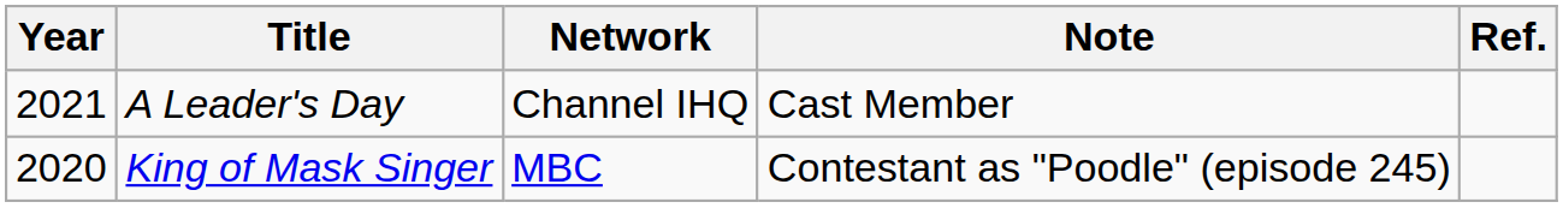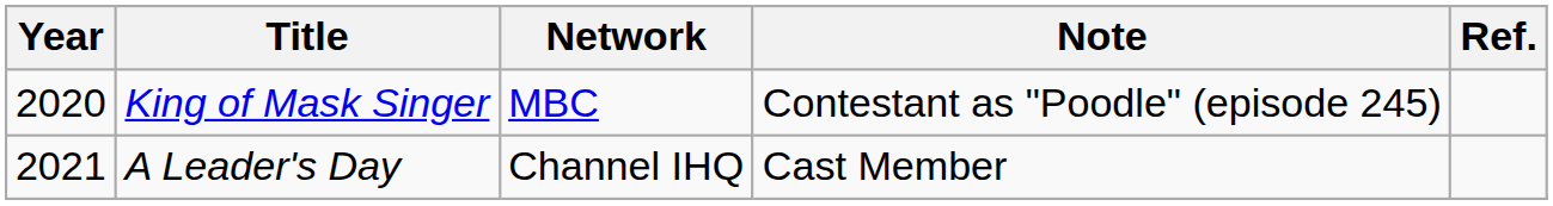rows swapped: King of Mask Singer <-> A Leader's Day
